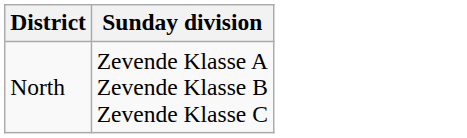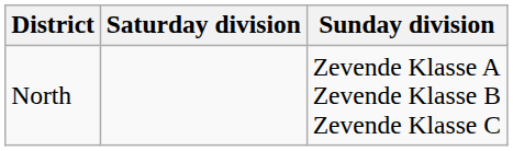+ column: Saturday division
